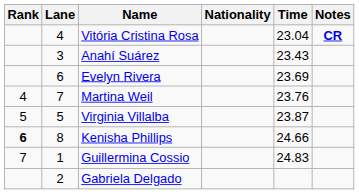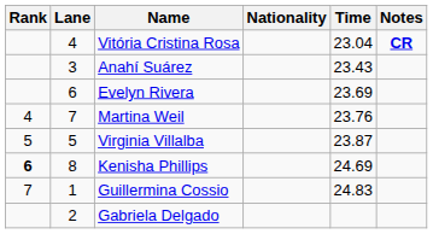Kenisha Phillips | Time: 24.66 -> 24.69
